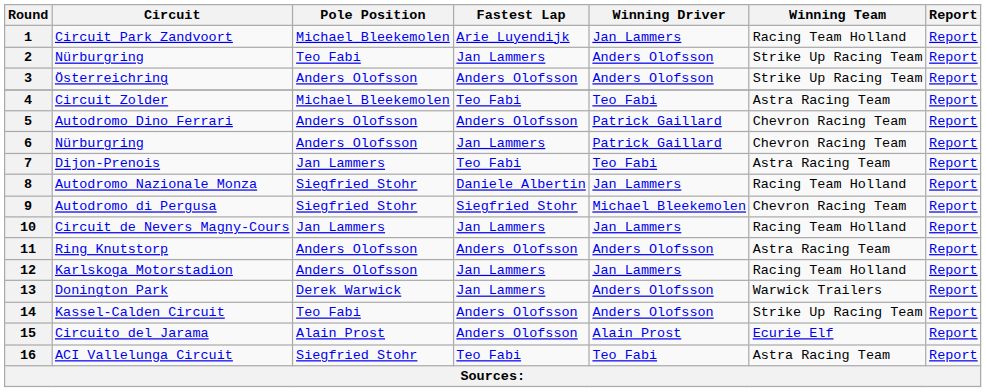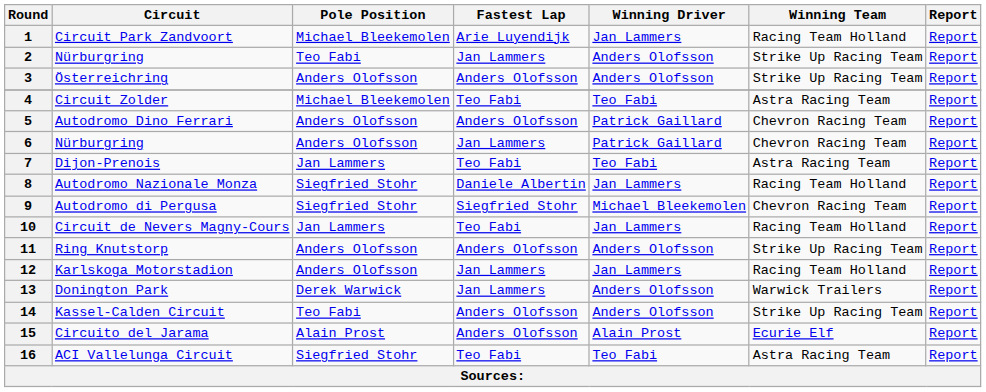10 | Fastest Lap: Jan Lammers -> Teo Fabi
11 | Winning Team: Astra Racing Team -> Strike Up Racing Team
